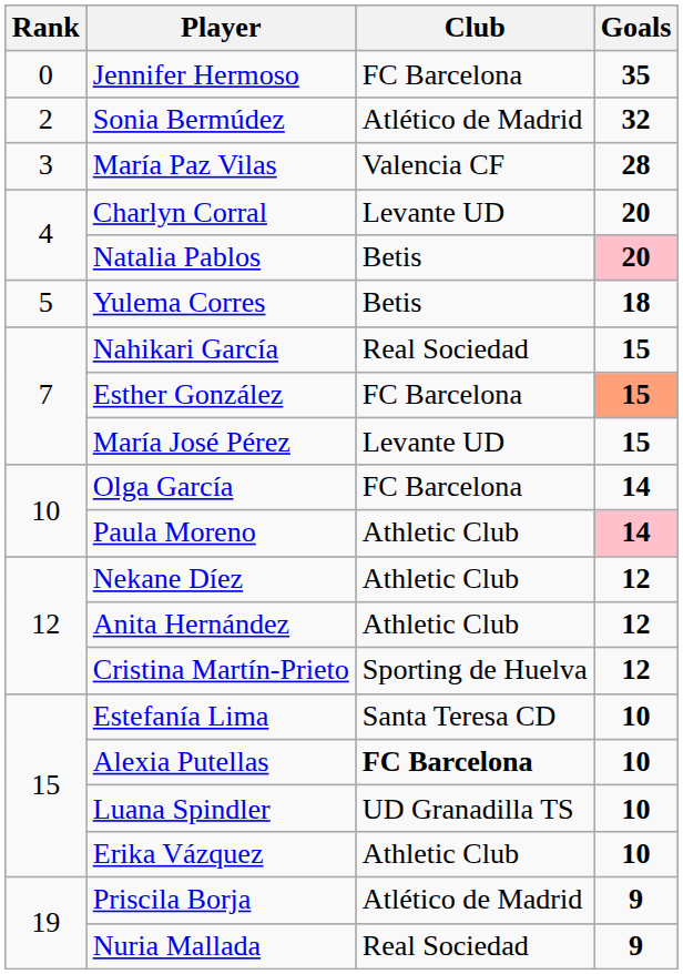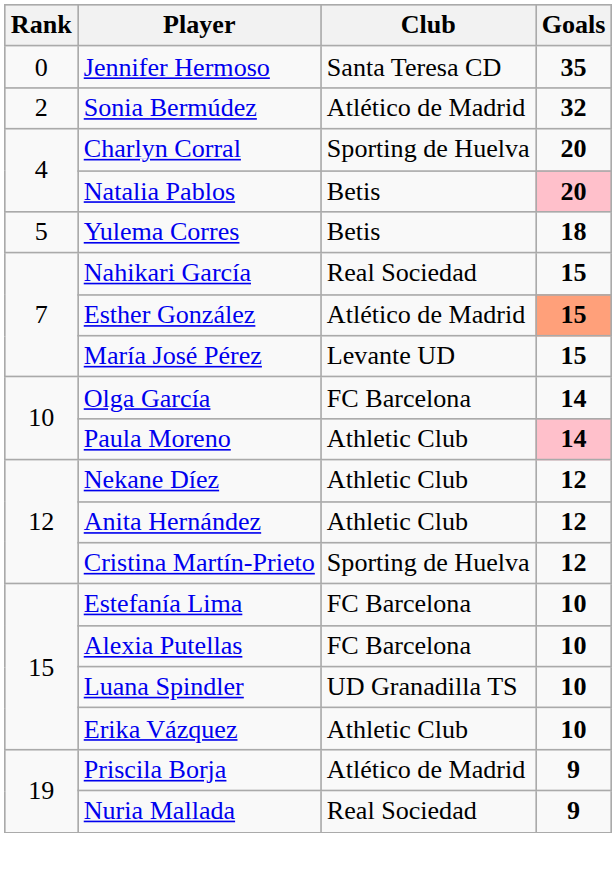Jennifer Hermoso | Club: FC Barcelona -> Santa Teresa CD
- row: 3 | María Paz Vilas | Valencia CF | 28
Charlyn Corral | Club: Levante UD -> Sporting de Huelva
Esther González | Club: FC Barcelona -> Atlético de Madrid
Estefanía Lima | Club: Santa Teresa CD -> FC Barcelona
Alexia Putellas | Club: bold -> normal
